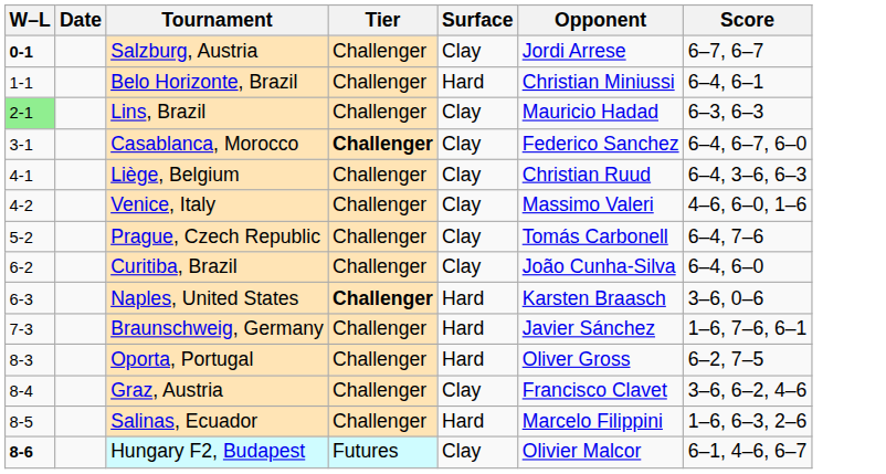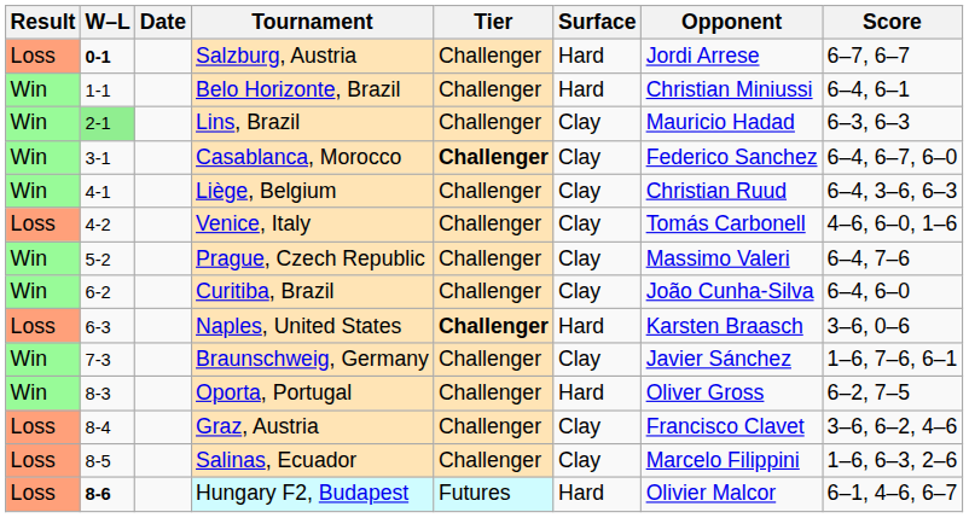+ column: Result | Loss | Win | Win | Win | Win | Loss | Win | Win | Loss | Win | Win | Loss | Loss | Loss
Salzburg, Austria | Surface: Clay -> Hard
Venice, Italy | Opponent: Massimo Valeri -> Tomás Carbonell
Prague, Czech Republic | Opponent: Tomás Carbonell -> Massimo Valeri
Braunschweig, Germany | Surface: Hard -> Clay
Salinas, Ecuador | Surface: Hard -> Clay
Hungary F2, Budapest | Surface: Clay -> Hard
